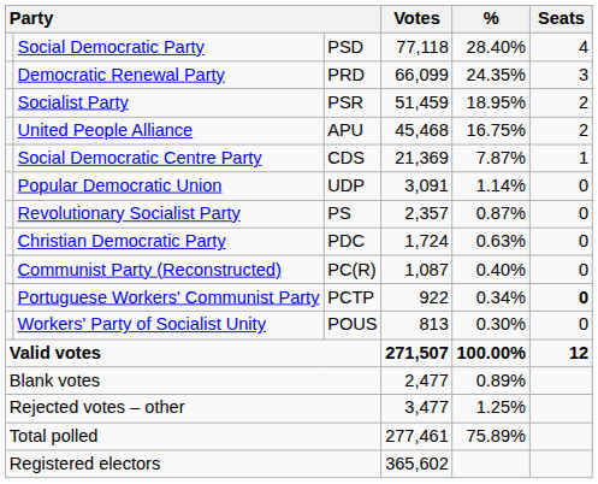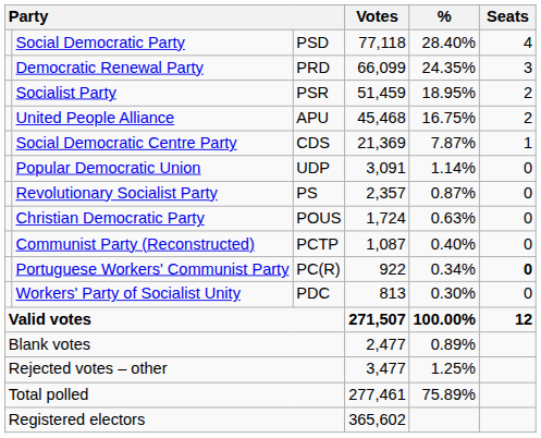Christian Democratic Party | column 3: PDC -> POUS
Communist Party (Reconstructed) | column 3: PC(R) -> PCTP
Portuguese Workers' Communist Party | column 3: PCTP -> PC(R)
Workers' Party of Socialist Unity | column 3: POUS -> PDC
